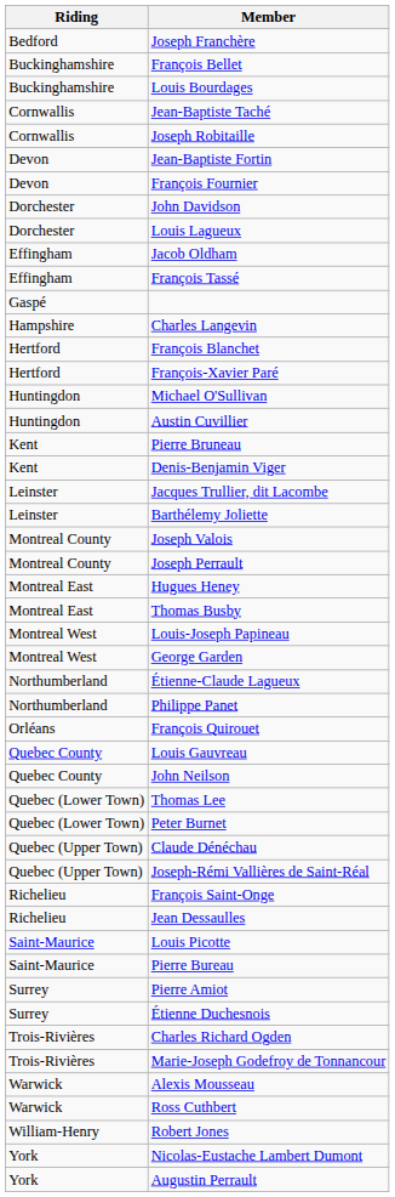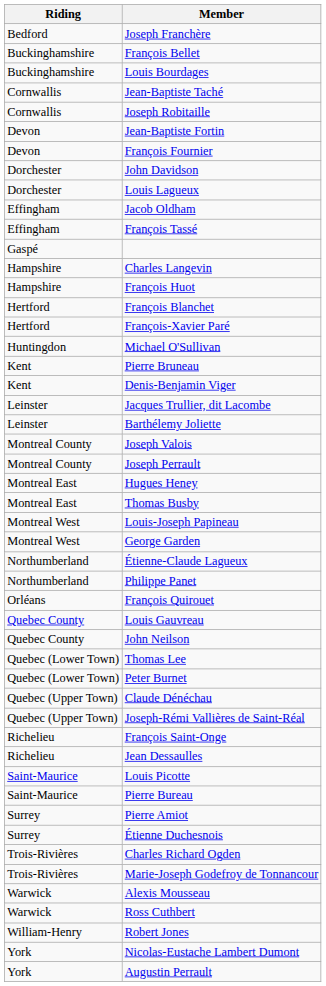+ row: Hampshire | François Huot
- row: Huntingdon | Austin Cuvillier
